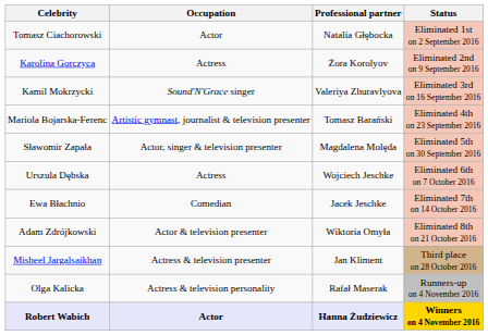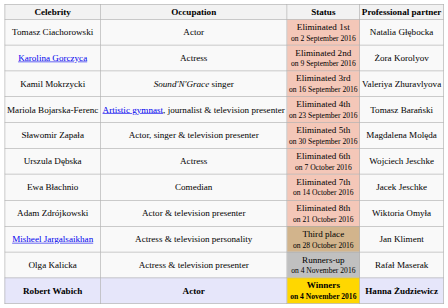columns swapped: Professional partner <-> Status
Misheel Jargalsaikhan | Occupation: Actress & television presenter -> Actress & television personality
Olga Kalicka | Occupation: Actress & television personality -> Actress & television presenter
